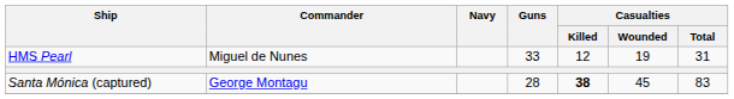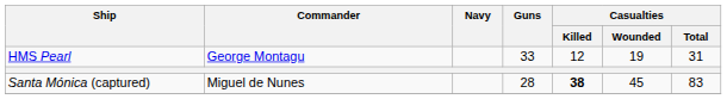HMS Pearl | Commander: Miguel de Nunes -> George Montagu
Santa Mónica (captured) | Commander: George Montagu -> Miguel de Nunes
